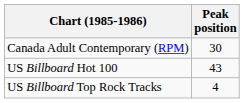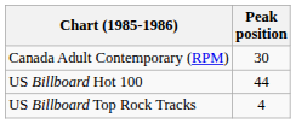US Billboard Hot 100 | Peak position: 43 -> 44
